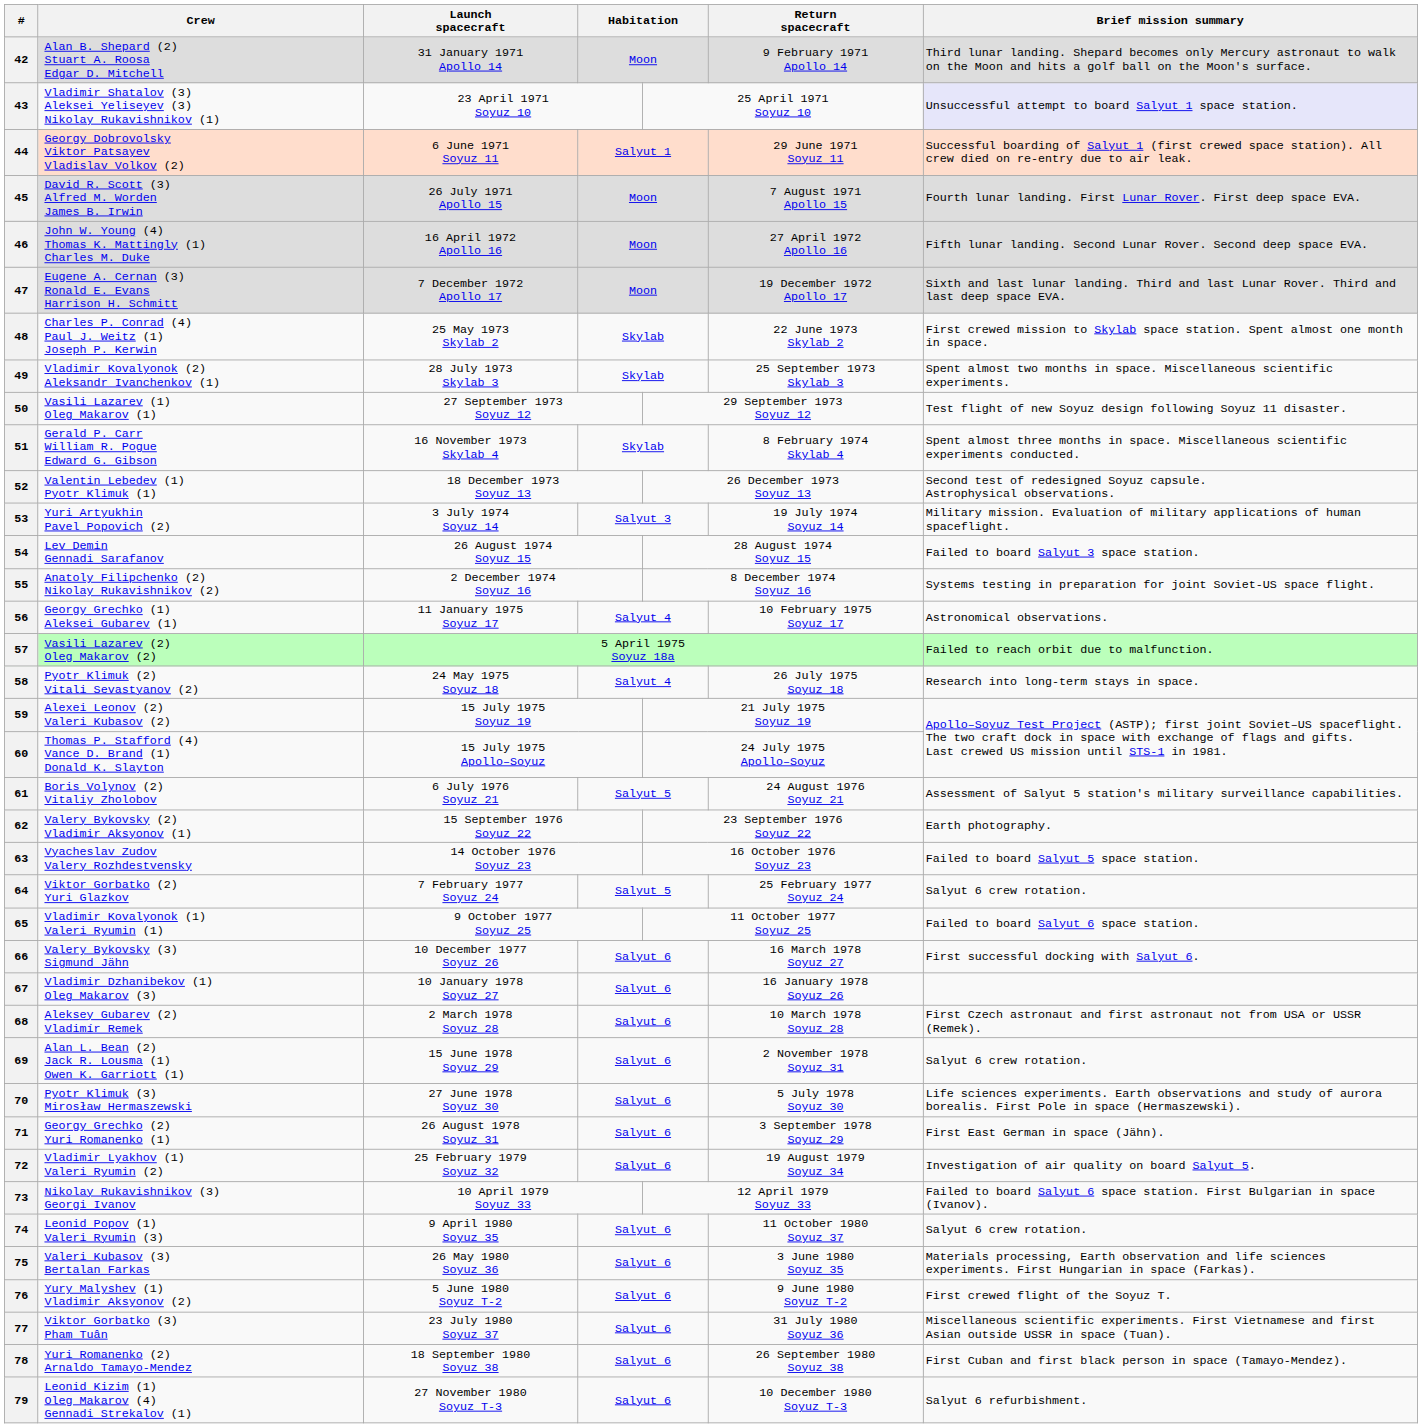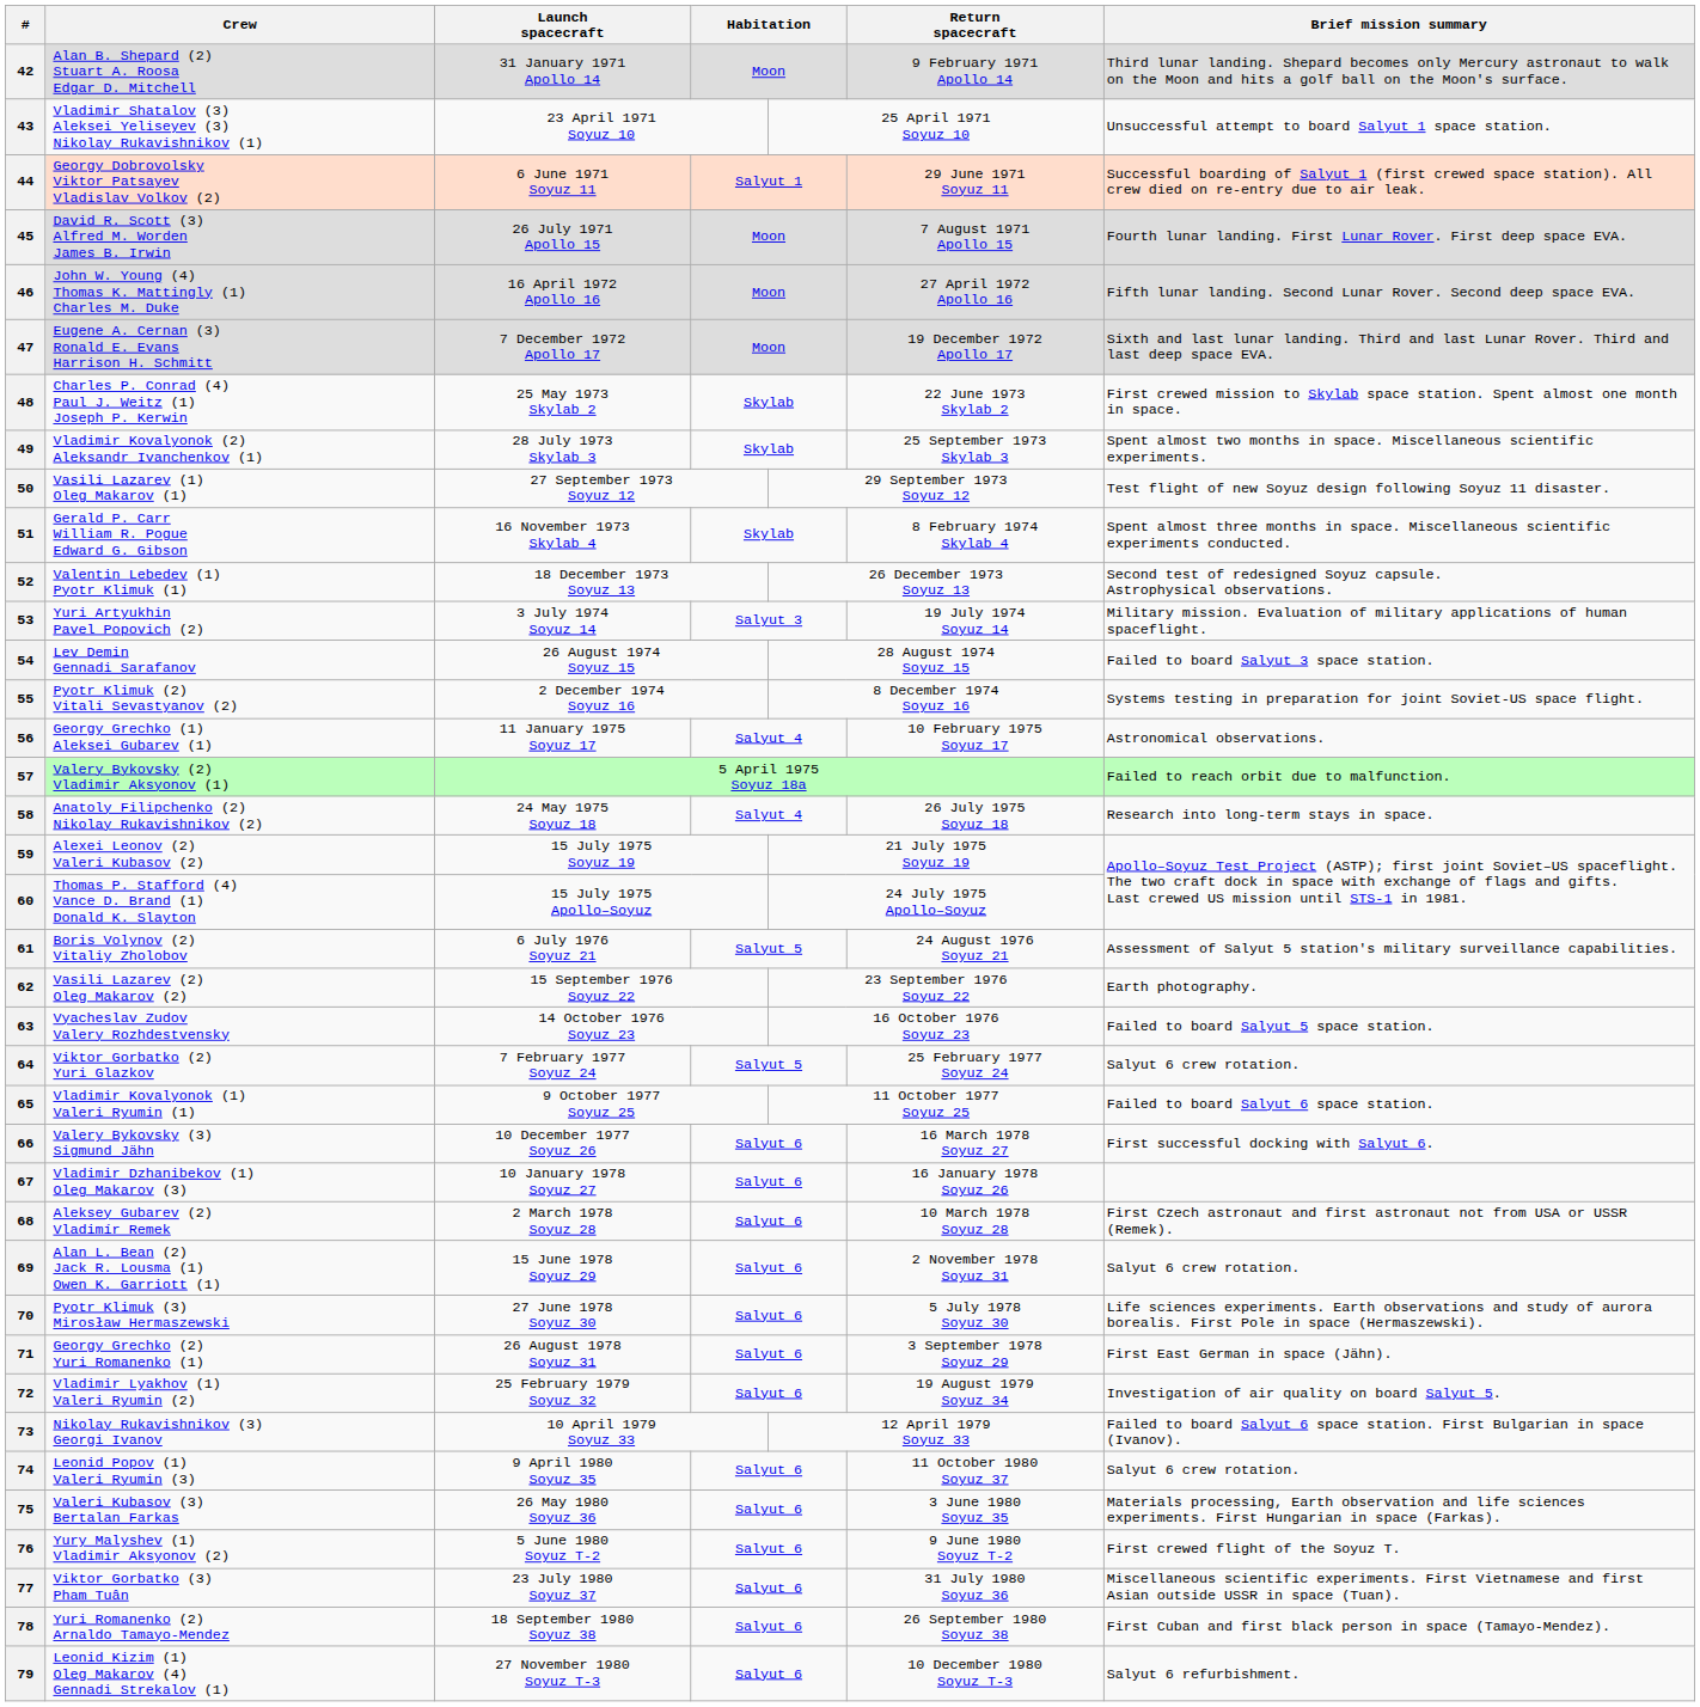43 | Brief mission summary: lavender background -> no background
55 | Crew: Anatoly Filipchenko (2) Nikolay Rukavishnikov (2) -> Pyotr Klimuk (2) Vitali Sevastyanov (2)
57 | Crew: Vasili Lazarev (2) Oleg Makarov (2) -> Valery Bykovsky (2) Vladimir Aksyonov (1)
58 | Crew: Pyotr Klimuk (2) Vitali Sevastyanov (2) -> Anatoly Filipchenko (2) Nikolay Rukavishnikov (2)
62 | Crew: Valery Bykovsky (2) Vladimir Aksyonov (1) -> Vasili Lazarev (2) Oleg Makarov (2)
